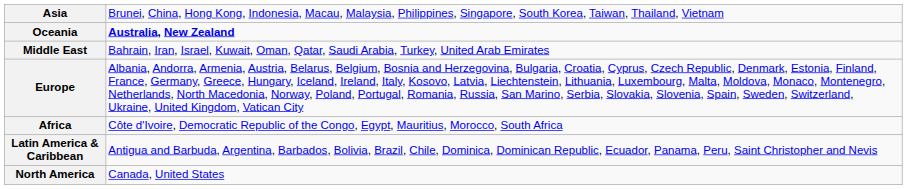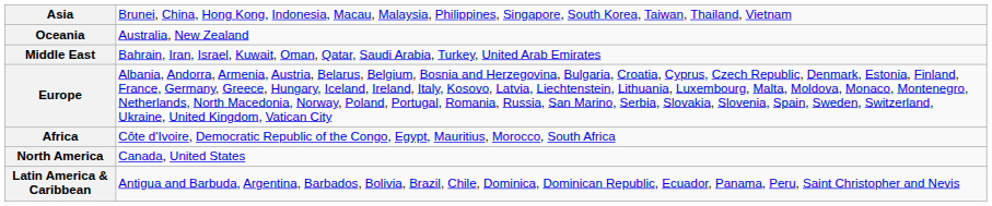Oceania | column 2: bold -> normal
rows swapped: North America <-> Latin America & Caribbean
